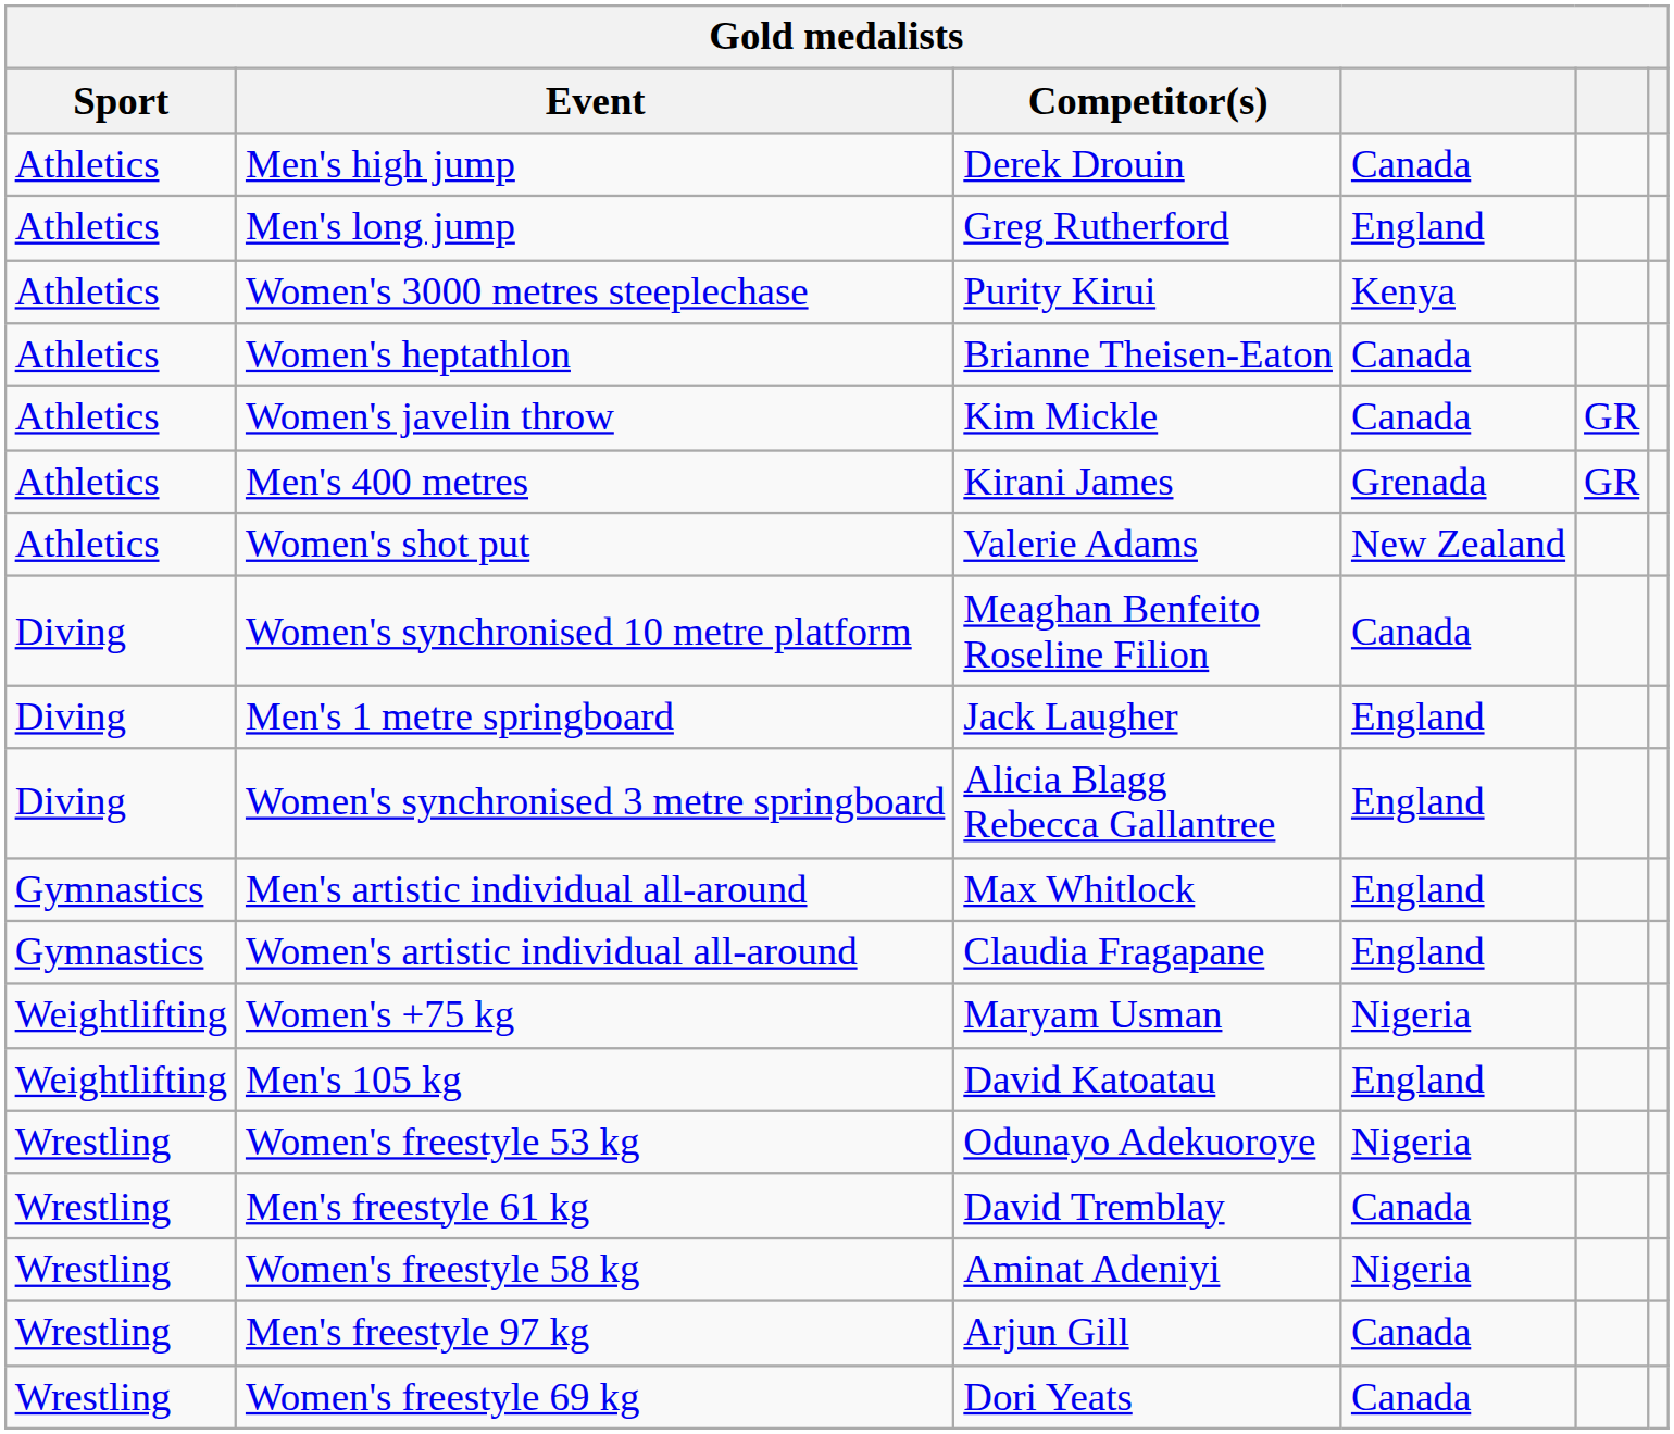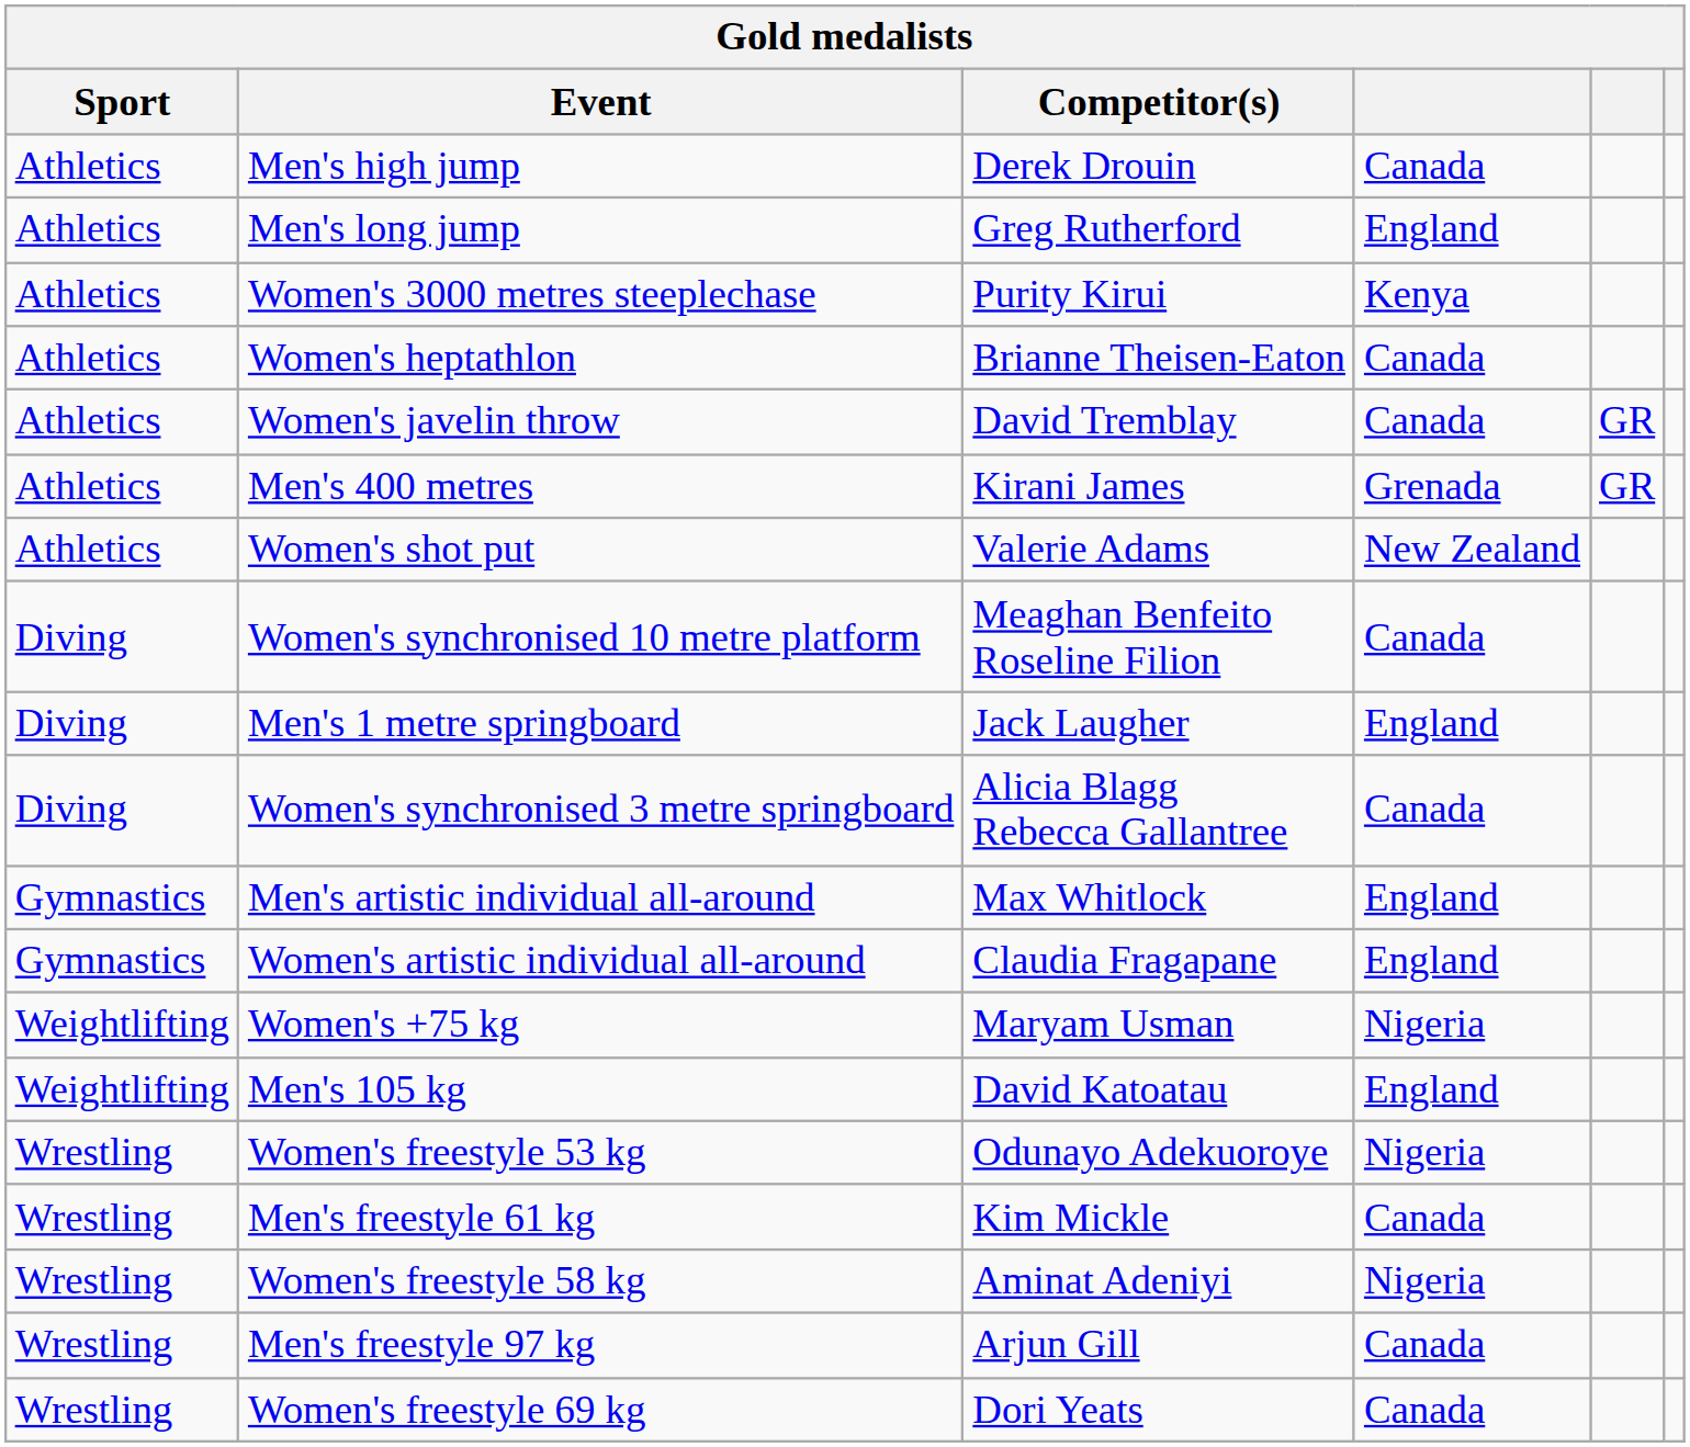Women's javelin throw | Competitor(s): Kim Mickle -> David Tremblay
Women's synchronised 3 metre springboard | column 4: England -> Canada
Men's freestyle 61 kg | Competitor(s): David Tremblay -> Kim Mickle
